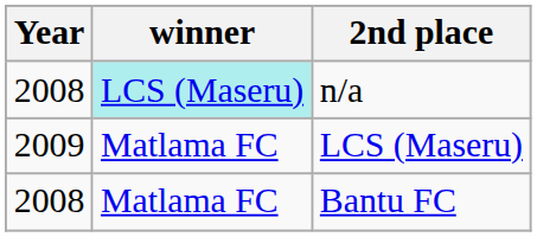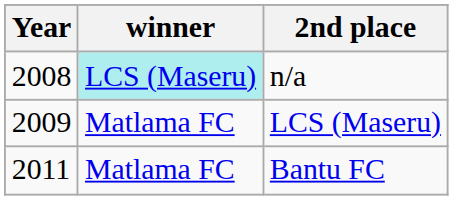Bantu FC | Year: 2008 -> 2011
